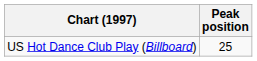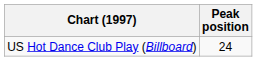US Hot Dance Club Play (Billboard) | Peak position: 25 -> 24
